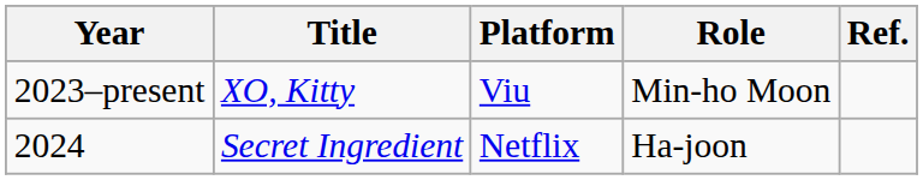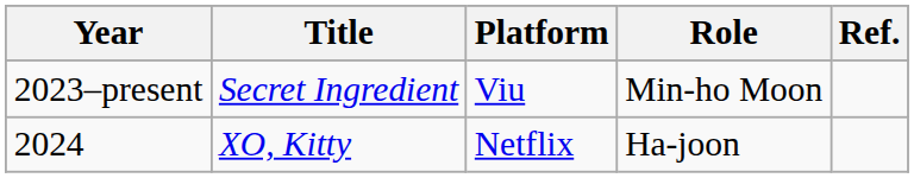2023–present | Title: XO, Kitty -> Secret Ingredient
2024 | Title: Secret Ingredient -> XO, Kitty
